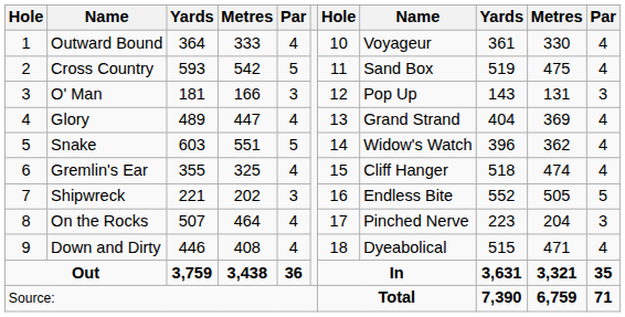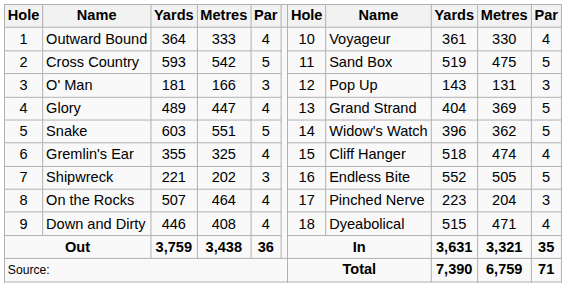Cross Country | column 11: 4 -> 5
Glory | column 11: 4 -> 5
Snake | column 11: 4 -> 5
